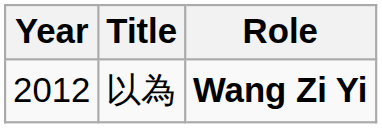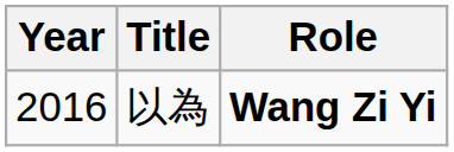以為 | Year: 2012 -> 2016
